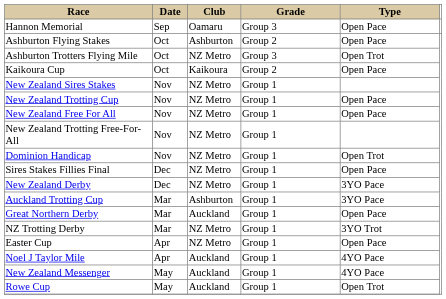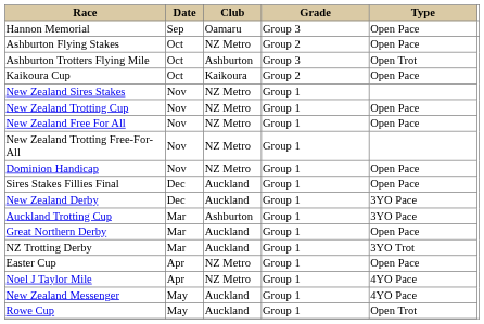Ashburton Flying Stakes | Club: Ashburton -> NZ Metro
Ashburton Trotters Flying Mile | Club: NZ Metro -> Ashburton
Dominion Handicap | Type: Open Trot -> Open Pace
Sires Stakes Fillies Final | Club: NZ Metro -> Auckland
New Zealand Derby | Club: NZ Metro -> Auckland
NZ Trotting Derby | Club: NZ Metro -> Auckland
Noel J Taylor Mile | Club: Auckland -> NZ Metro
